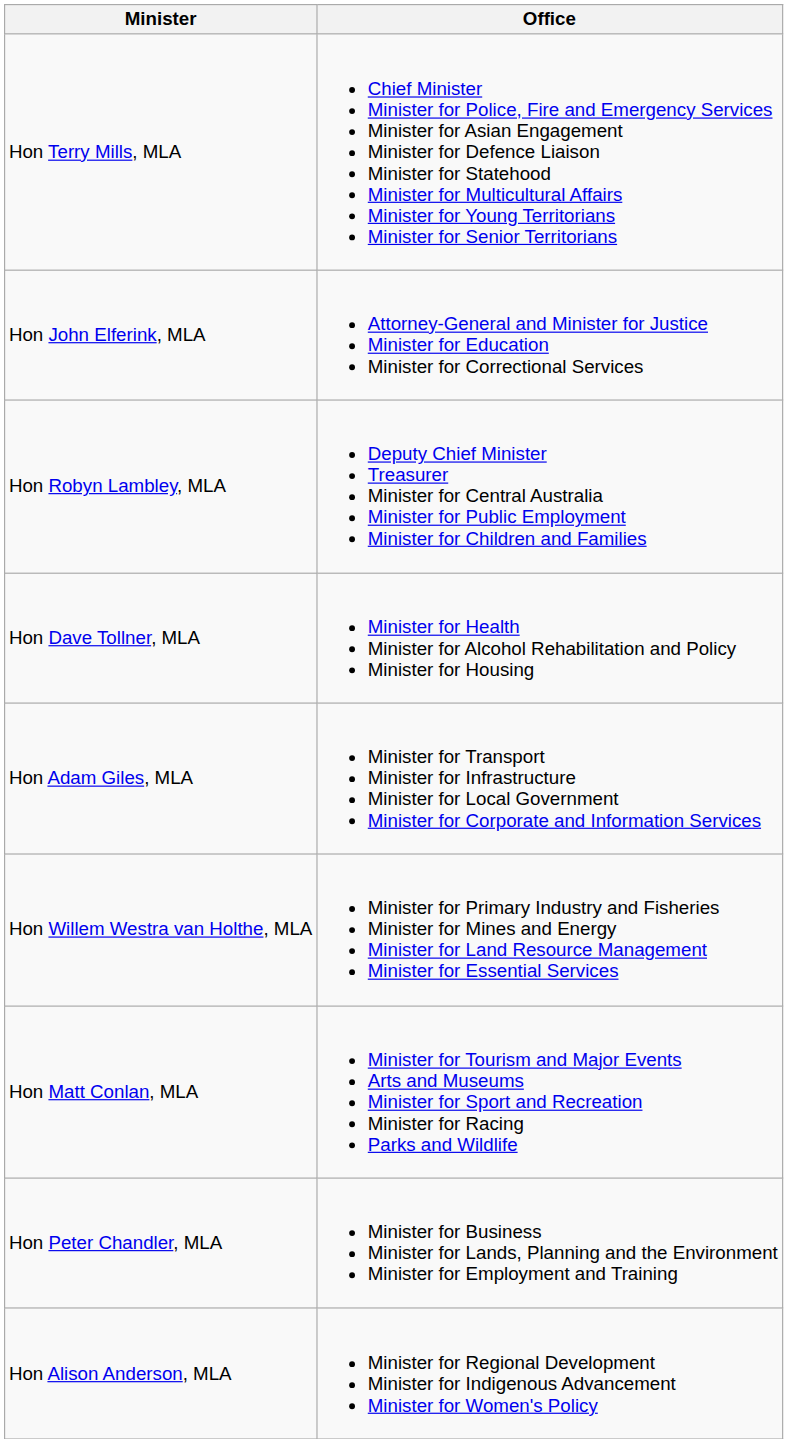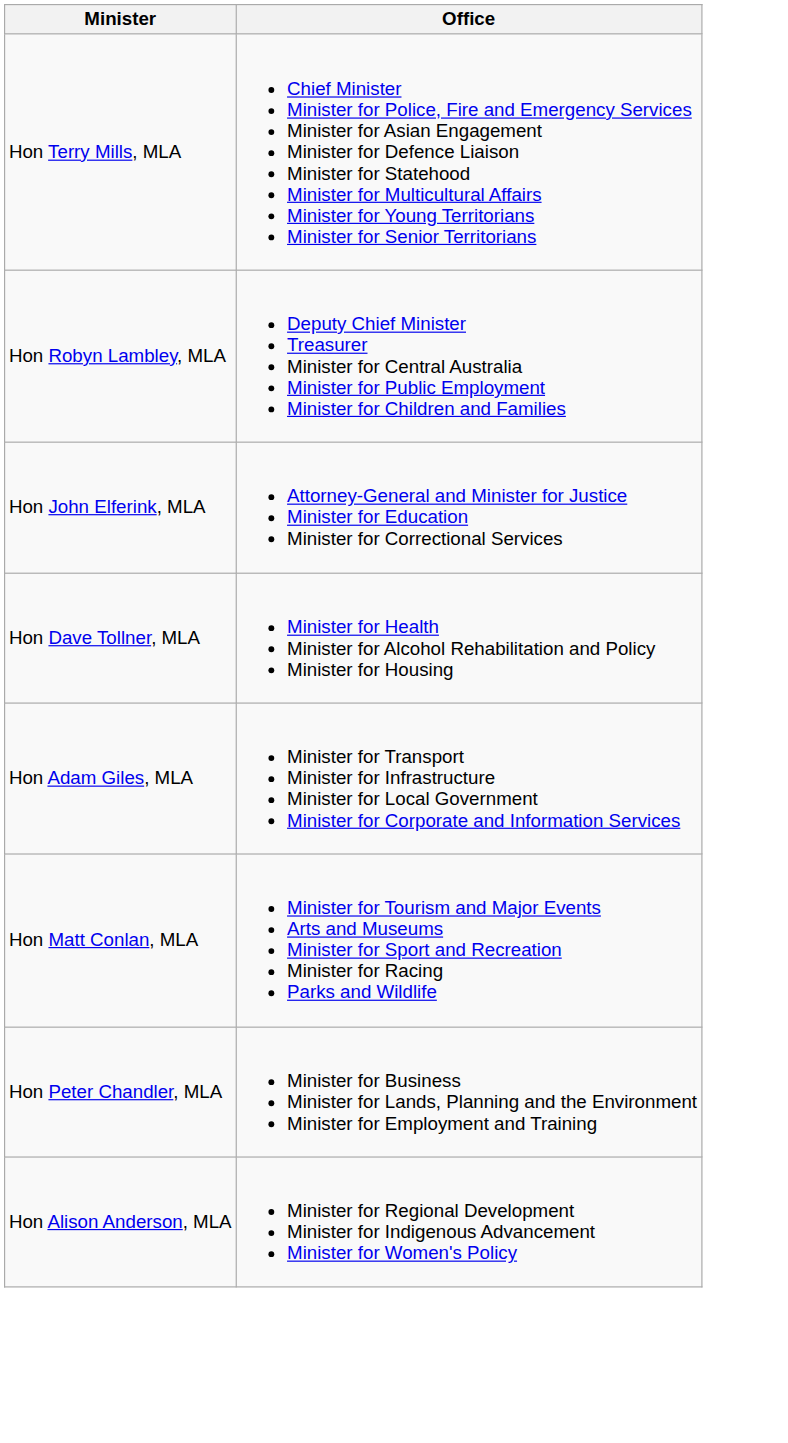rows swapped: Hon Robyn Lambley, MLA <-> Hon John Elferink, MLA
- row: Hon Willem Westra van Holthe, MLA | Minister for Primary Industry and Fisheries Minister for Mines and Energy Minister for Land Resource Management Minister for Essential Services
